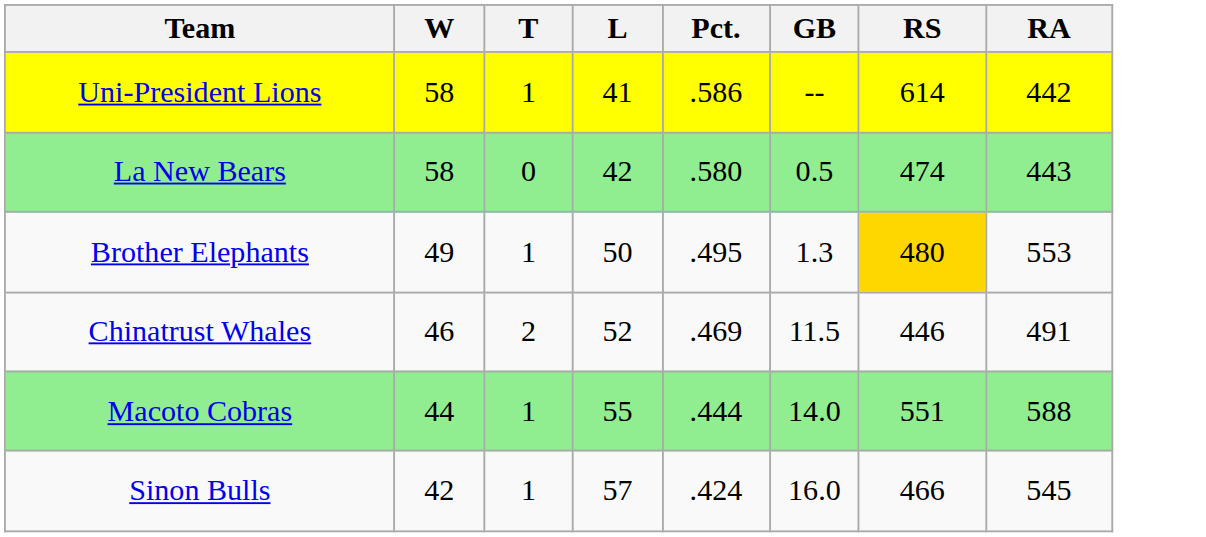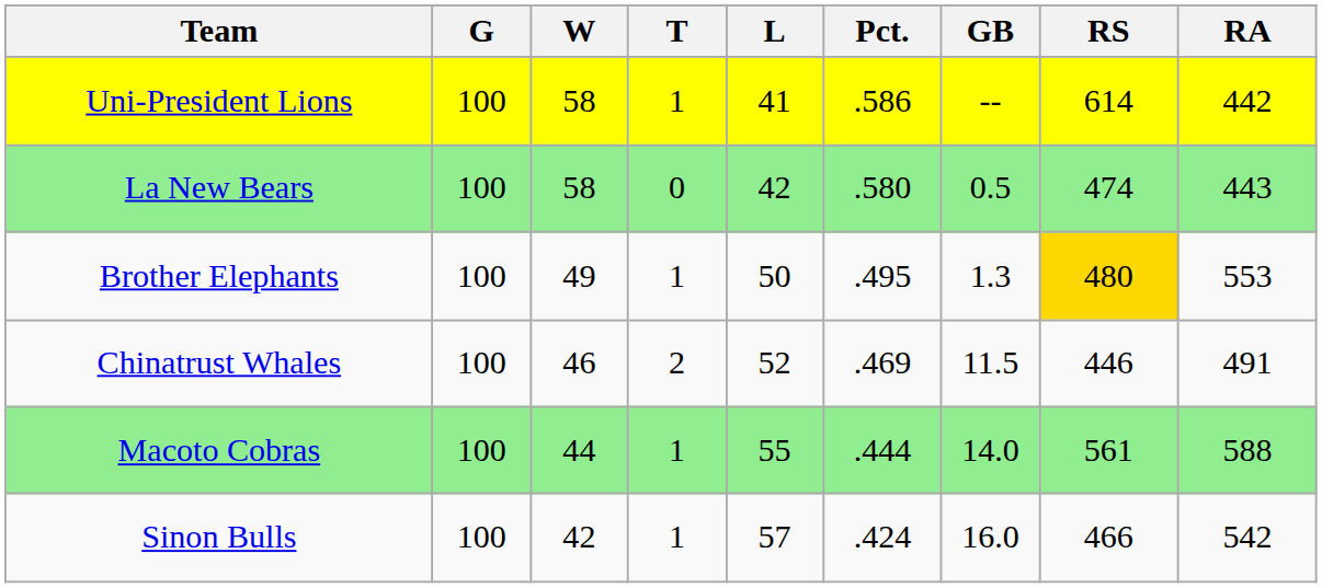+ column: G | 100 | 100 | 100 | 100 | 100 | 100
Macoto Cobras | RS: 551 -> 561
Sinon Bulls | RA: 545 -> 542
